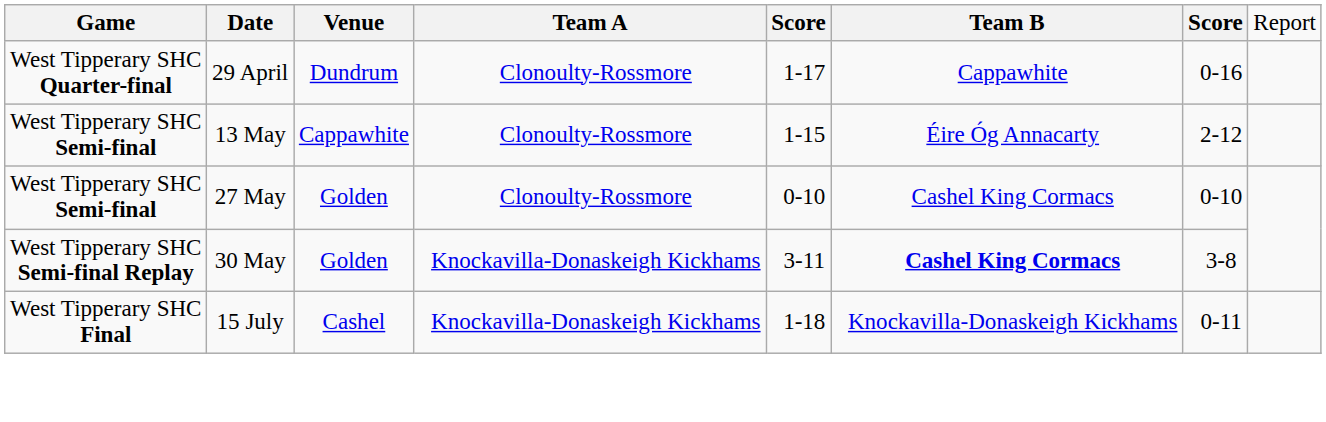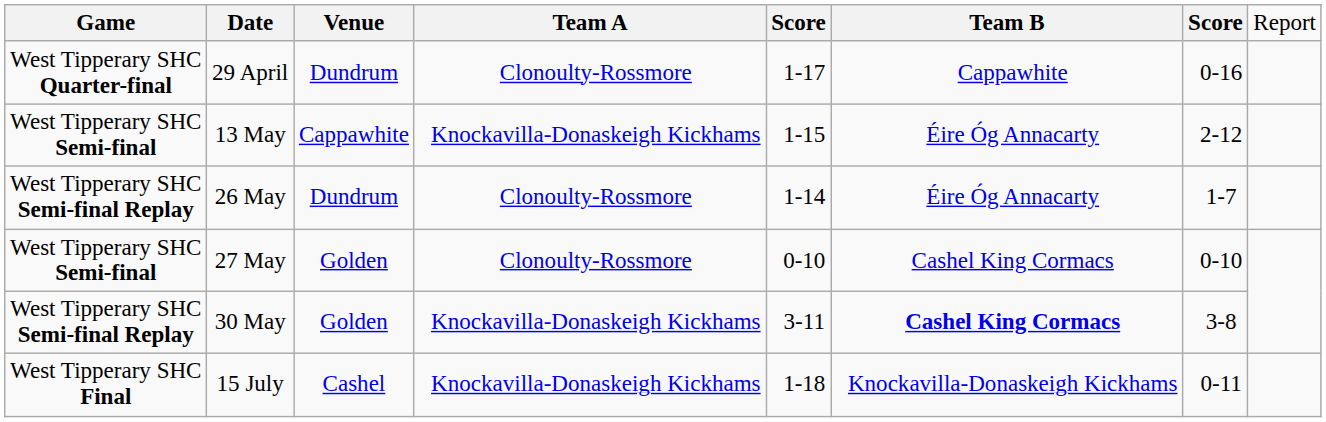13 May | column 4: Clonoulty-Rossmore -> Knockavilla-Donaskeigh Kickhams
+ row: West Tipperary SHC Semi-final Replay | 26 May | Dundrum | Clonoulty-Rossmore | 1-14 | Éire Óg Annacarty | 1-7
